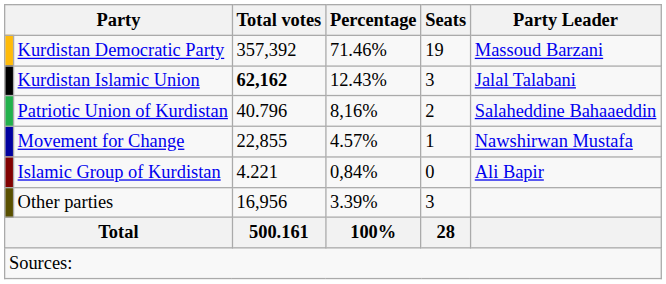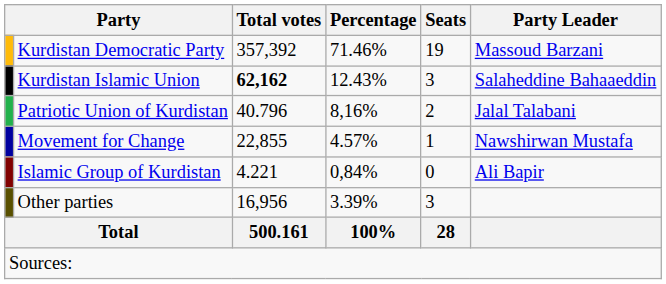Kurdistan Islamic Union | Party Leader: Jalal Talabani -> Salaheddine Bahaaeddin
Patriotic Union of Kurdistan | Party Leader: Salaheddine Bahaaeddin -> Jalal Talabani
